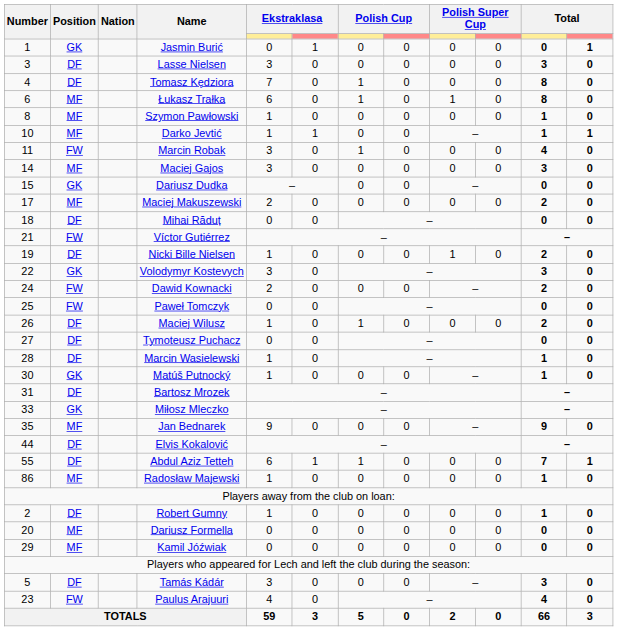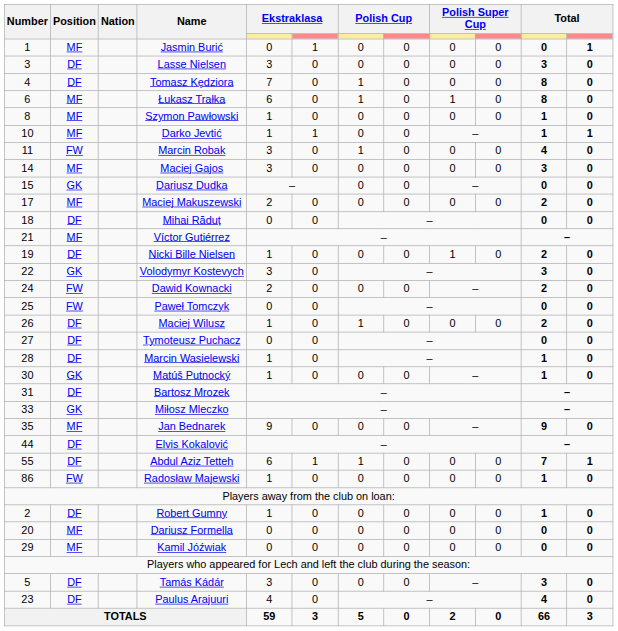Jasmin Burić | Position: GK -> MF
Víctor Gutiérrez | Position: FW -> MF
Radosław Majewski | Position: MF -> FW
Paulus Arajuuri | Position: FW -> DF
